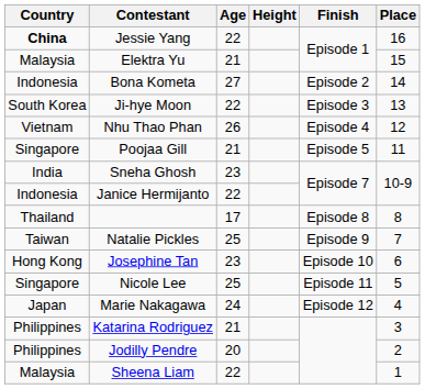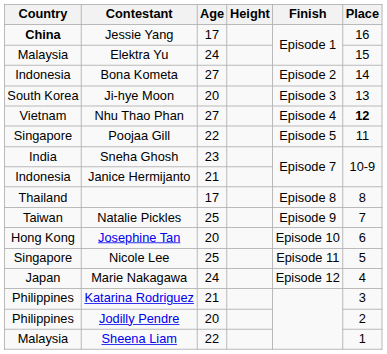Jessie Yang | Age: 22 -> 17
Elektra Yu | Age: 21 -> 24
Ji-hye Moon | Age: 22 -> 20
Nhu Thao Phan | Age: 26 -> 27
Nhu Thao Phan | Place: normal -> bold
Poojaa Gill | Age: 21 -> 22
Janice Hermijanto | Age: 22 -> 21
Josephine Tan | Age: 23 -> 20
